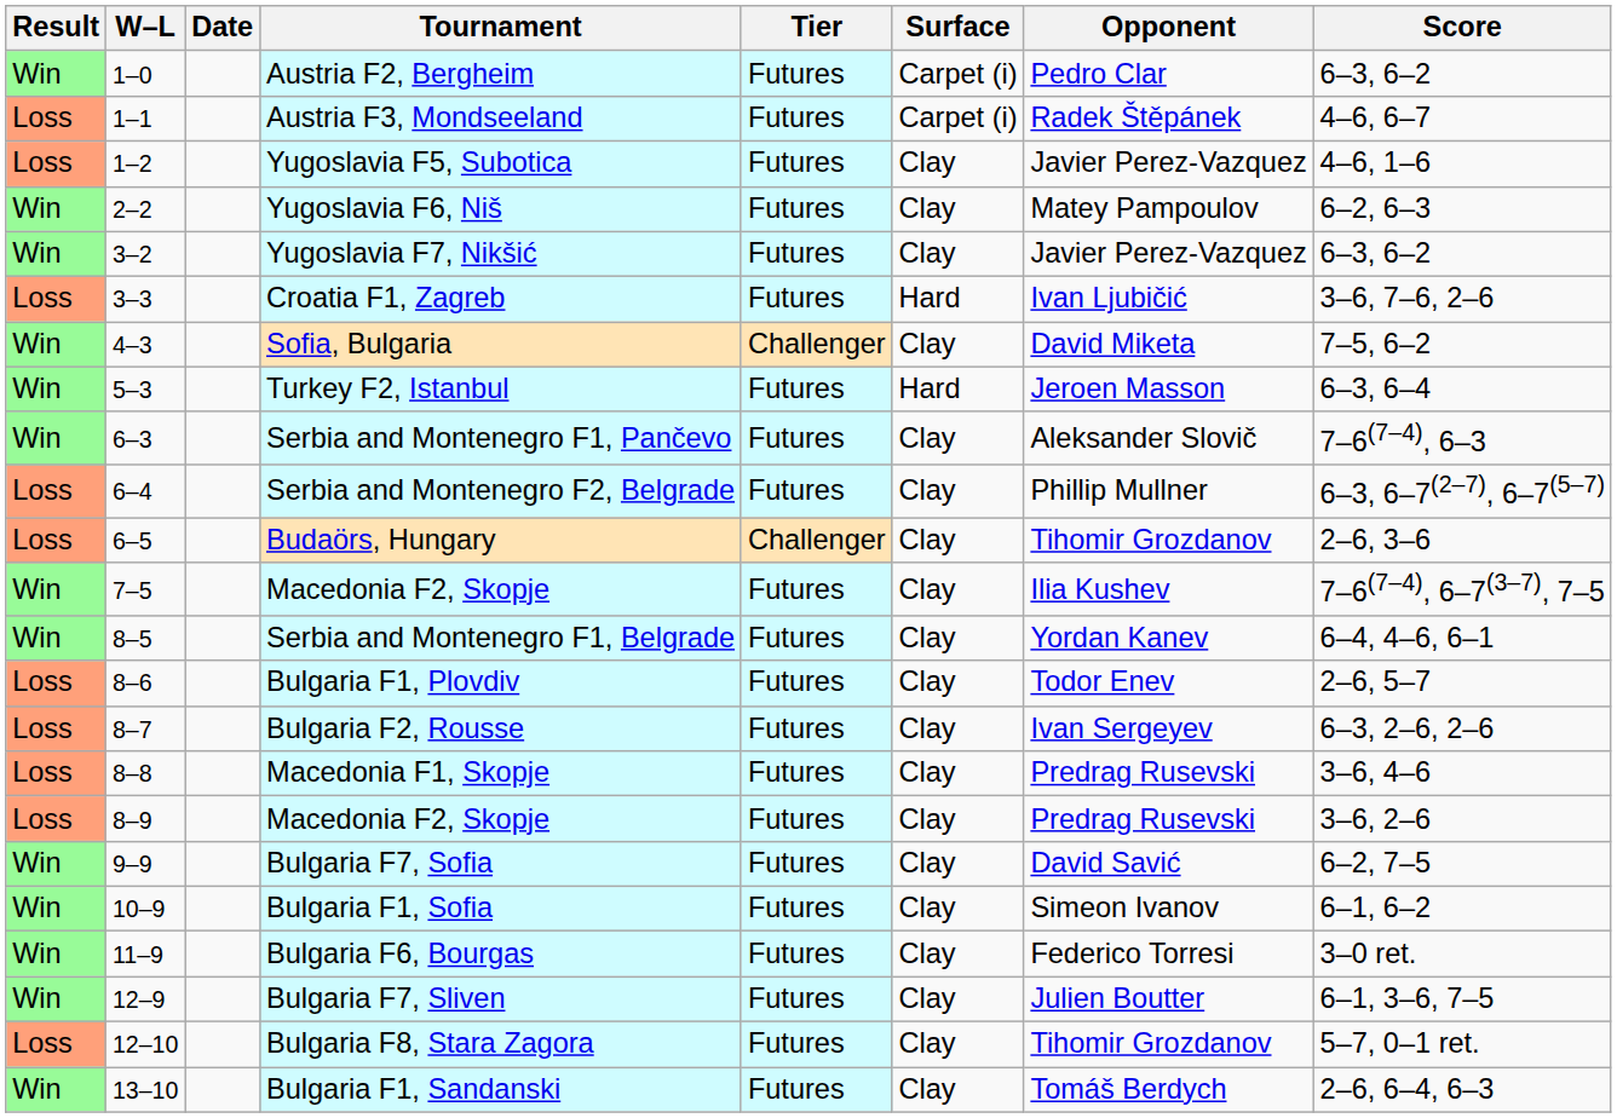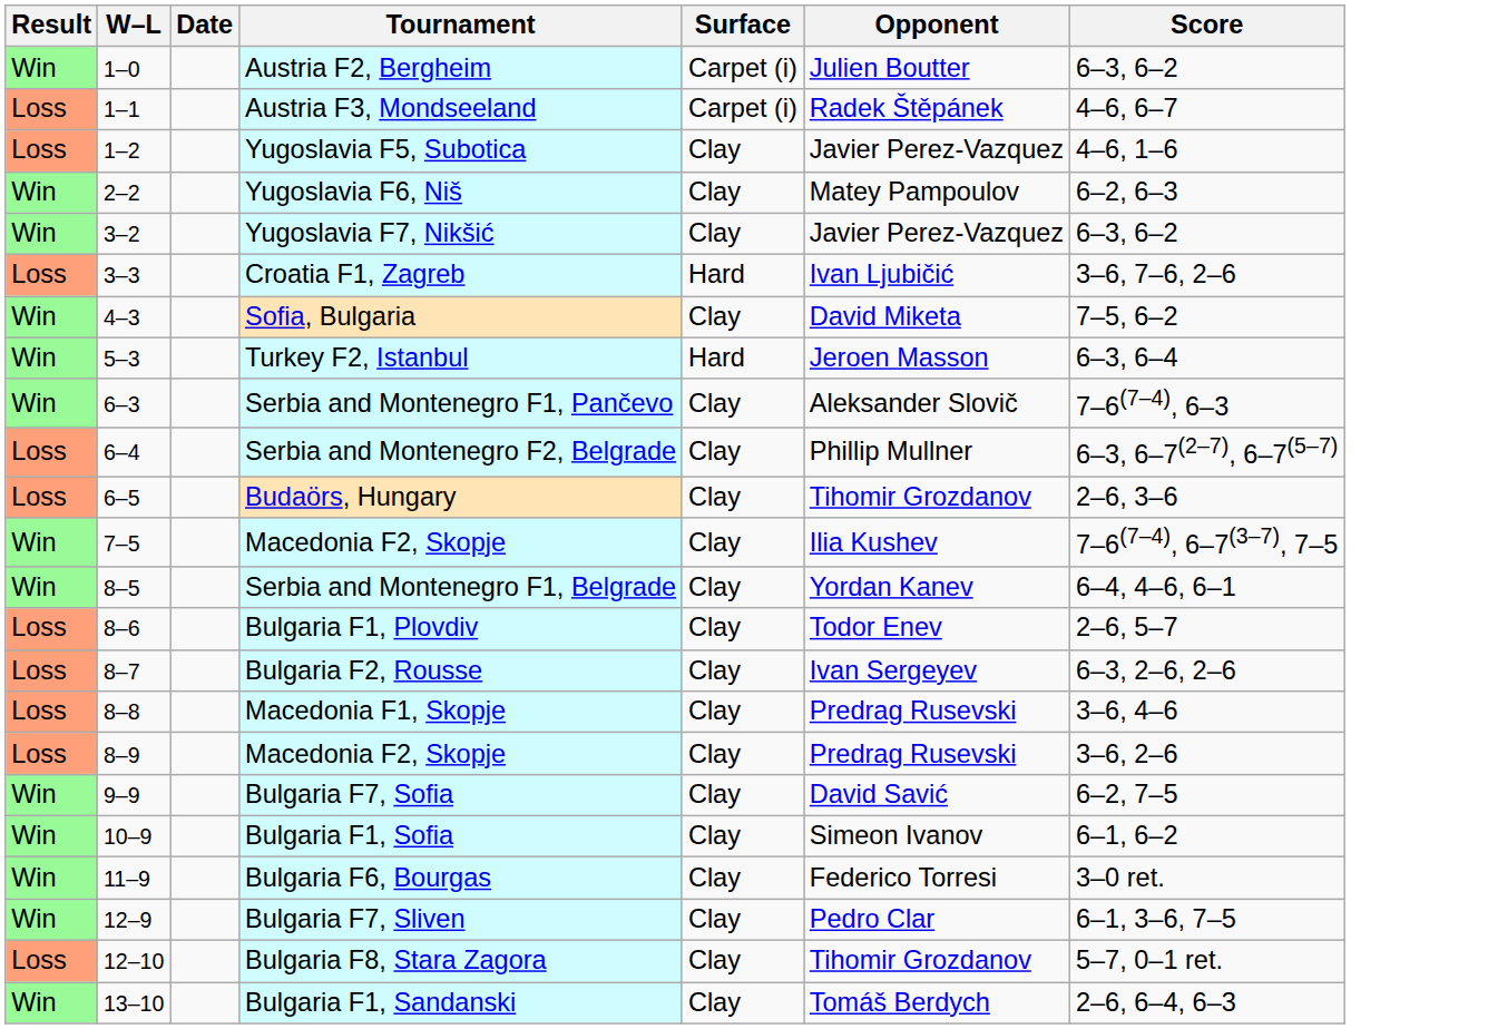- column: Tier | Futures | Futures | Futures | Futures | Futures | Futures | Challenger | Futures | Futures | Futures | Challenger | Futures | Futures | Futures | Futures | Futures | Futures | Futures | Futures | Futures | Futures | Futures | Futures
Austria F2, Bergheim | Opponent: Pedro Clar -> Julien Boutter
Bulgaria F7, Sliven | Opponent: Julien Boutter -> Pedro Clar
